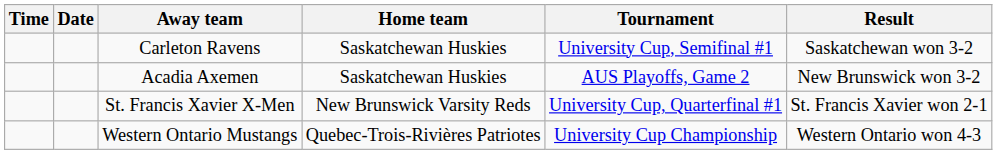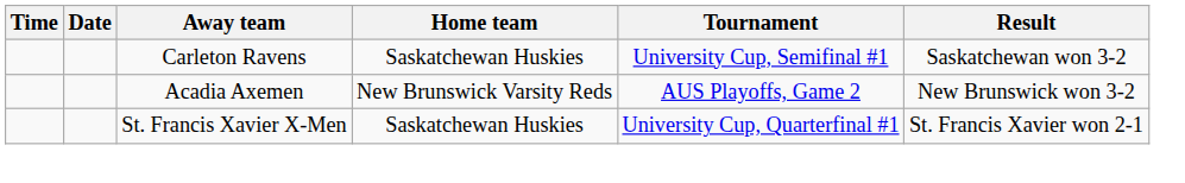Acadia Axemen | Home team: Saskatchewan Huskies -> New Brunswick Varsity Reds
St. Francis Xavier X-Men | Home team: New Brunswick Varsity Reds -> Saskatchewan Huskies
- row: Western Ontario Mustangs | Quebec-Trois-Rivières Patriotes | University Cup Championship | Western Ontario won 4-3
